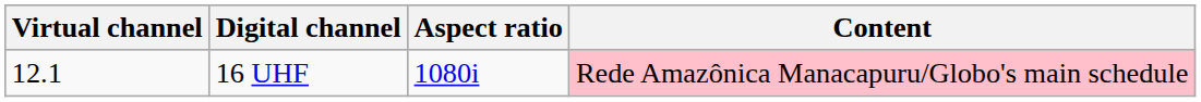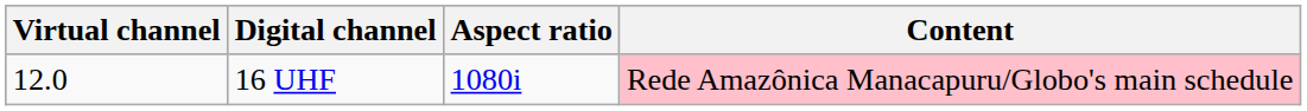16 UHF | Virtual channel: 12.1 -> 12.0
